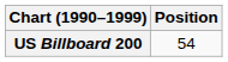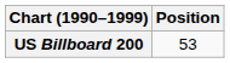US Billboard 200 | Position: 54 -> 53
